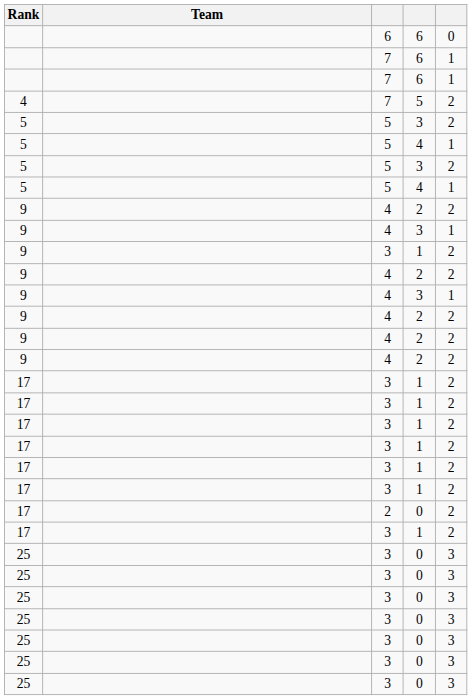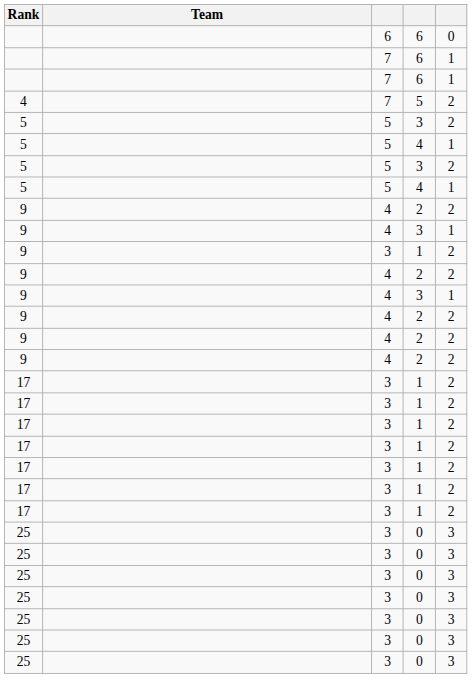- row: 17 | 2 | 0 | 2
